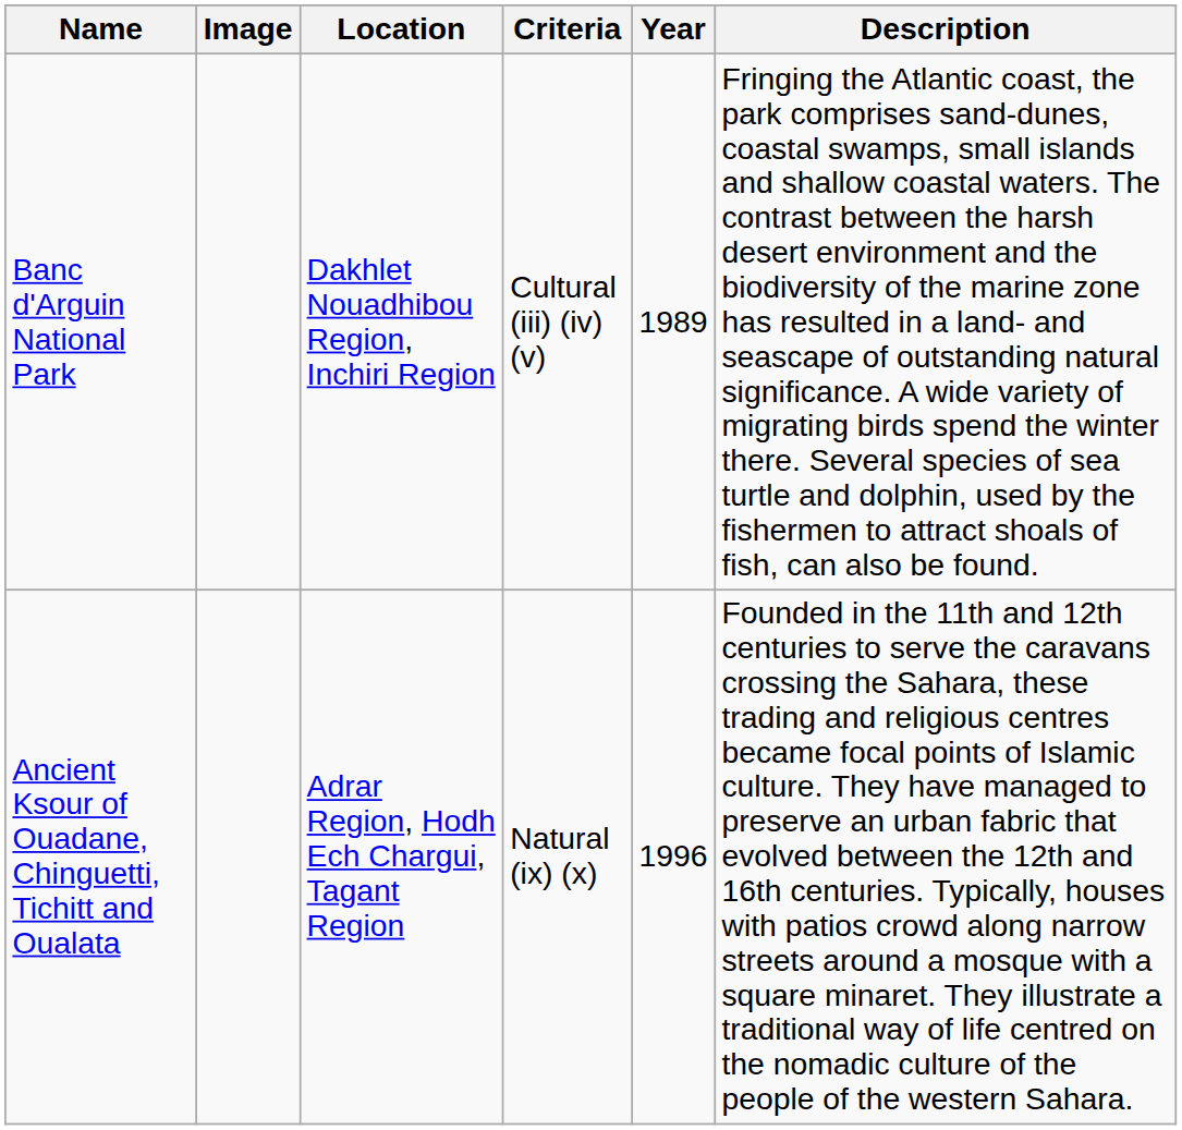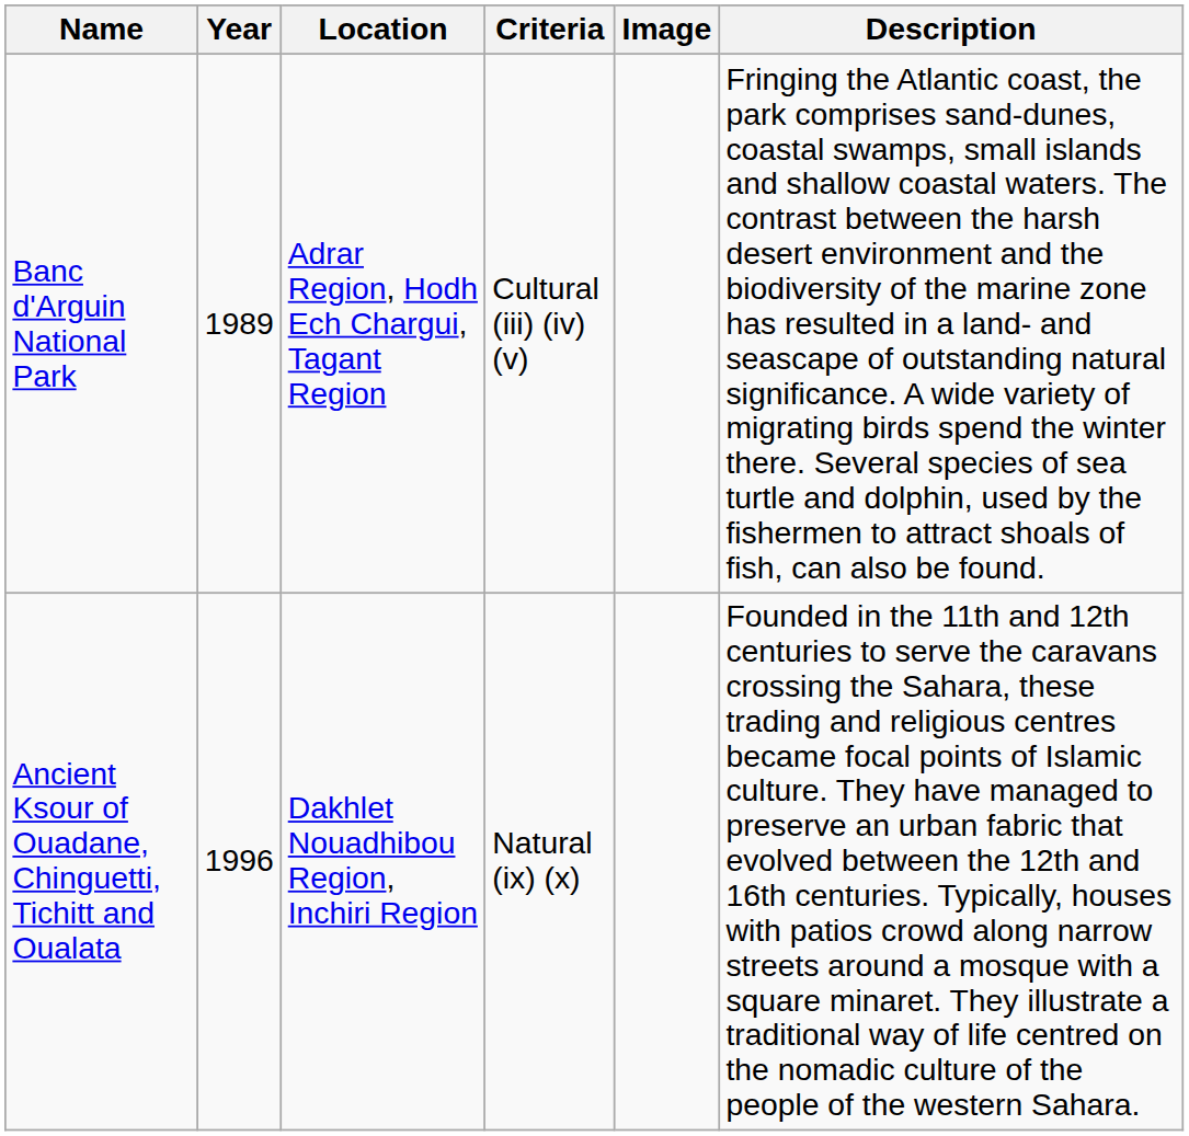columns swapped: Image <-> Year
Banc d'Arguin National Park | Location: Dakhlet Nouadhibou Region, Inchiri Region -> Adrar Region, Hodh Ech Chargui, Tagant Region
Ancient Ksour of Ouadane, Chinguetti, Tichitt and Oualata | Location: Adrar Region, Hodh Ech Chargui, Tagant Region -> Dakhlet Nouadhibou Region, Inchiri Region
